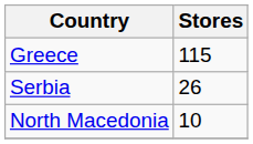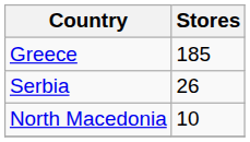Greece | Stores: 115 -> 185
